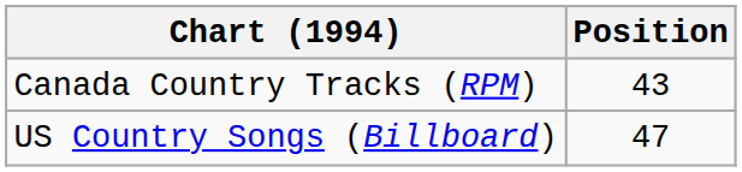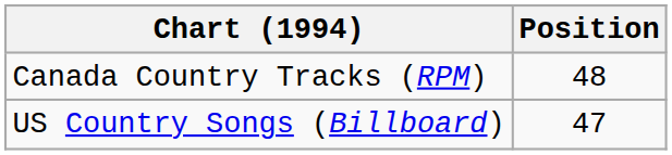Canada Country Tracks (RPM) | Position: 43 -> 48
